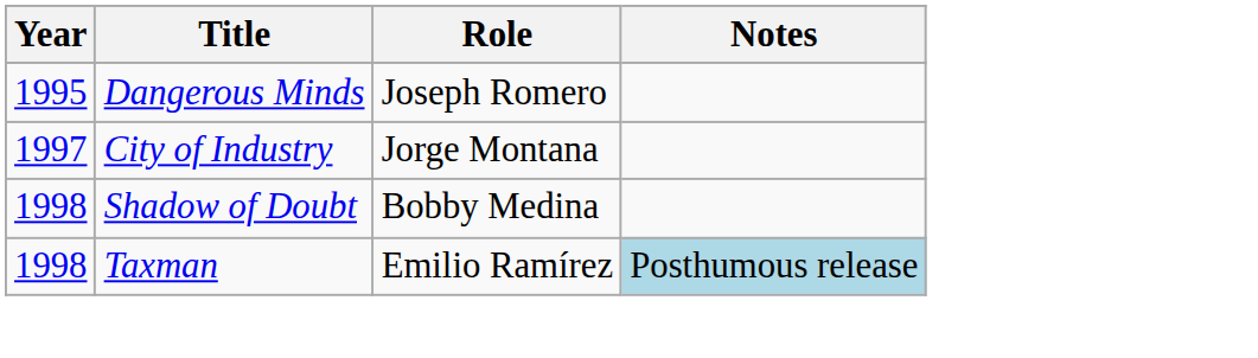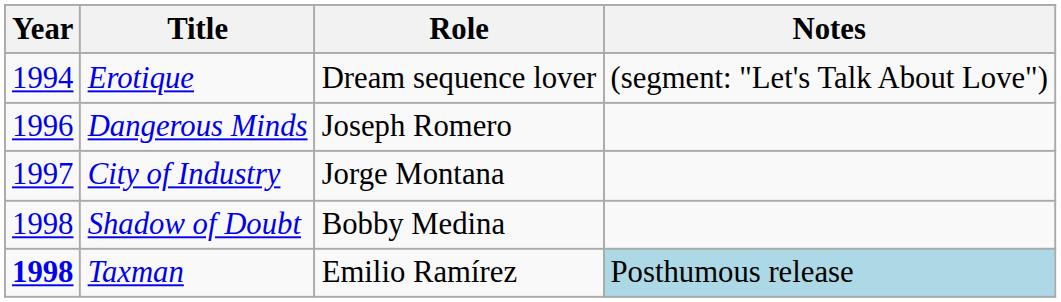+ row: 1994 | Erotique | Dream sequence lover | (segment: "Let's Talk About Love")
Dangerous Minds | Year: 1995 -> 1996
Taxman | Year: normal -> bold
